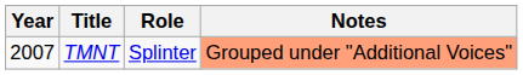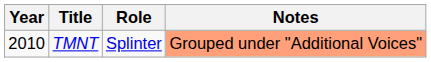TMNT | Year: 2007 -> 2010
